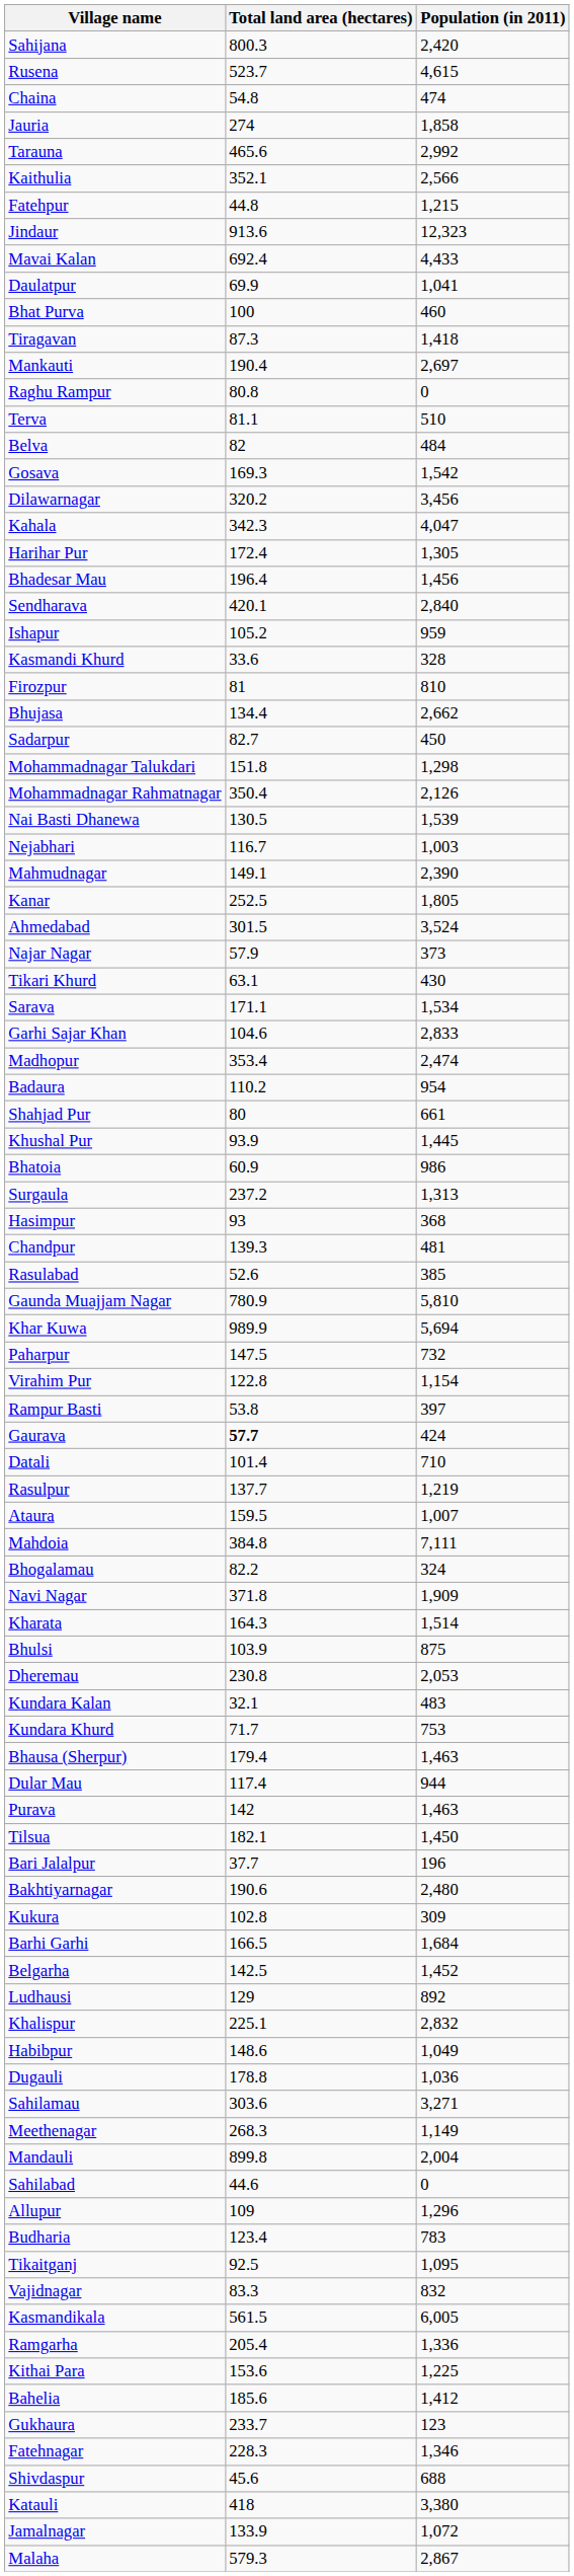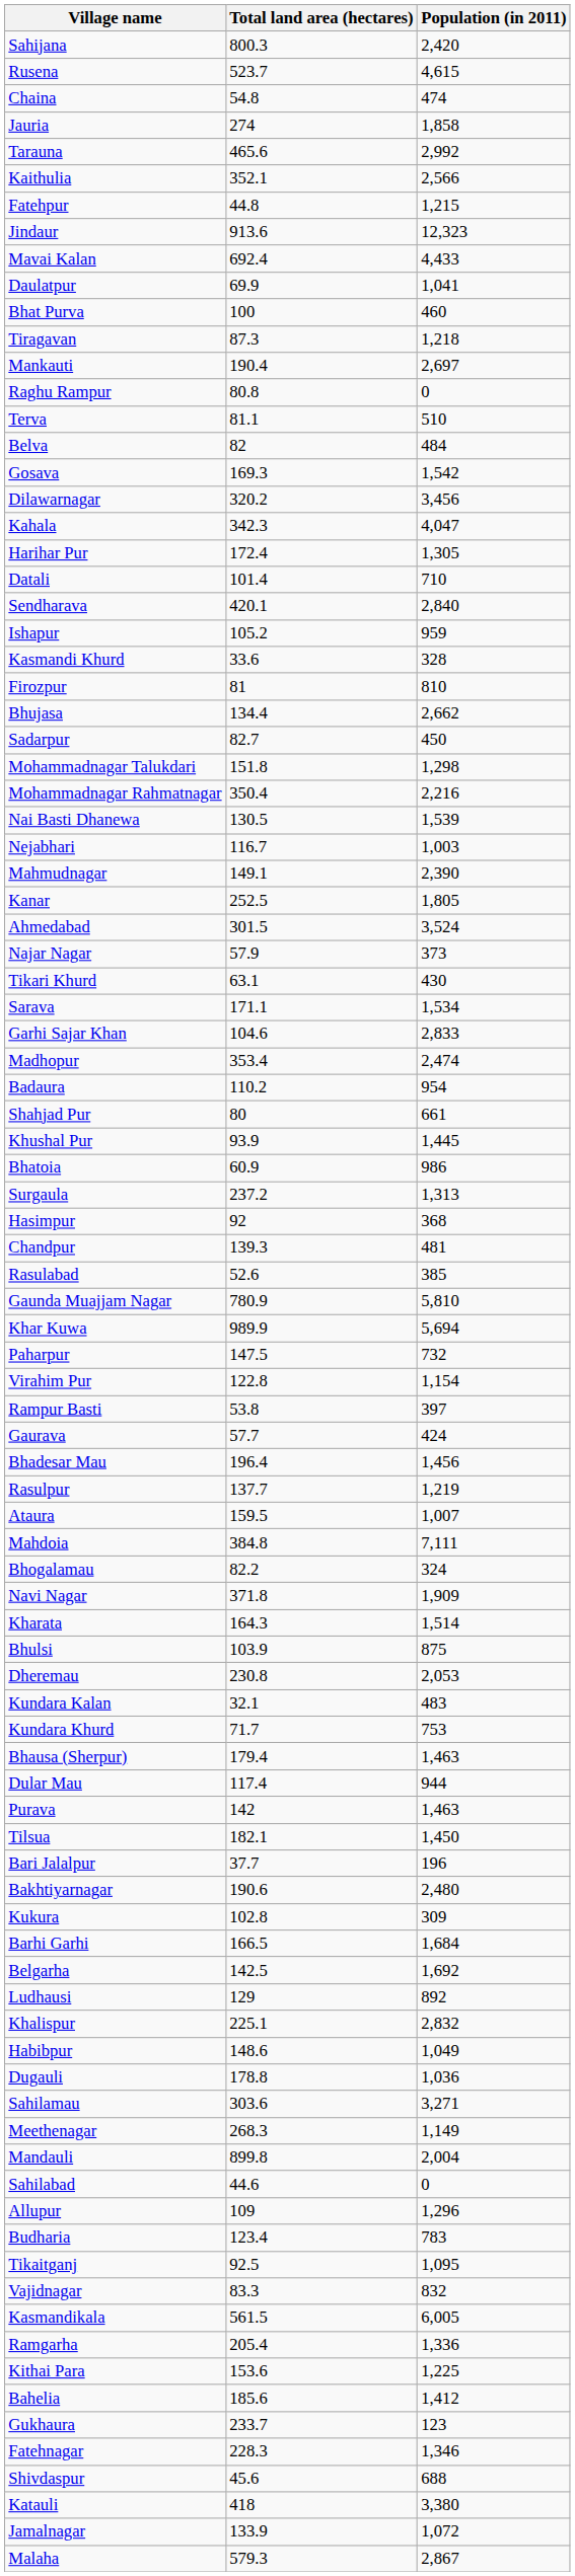Tiragavan | Population (in 2011): 1,418 -> 1,218
rows swapped: Bhadesar Mau <-> Datali
Mohammadnagar Rahmatnagar | Population (in 2011): 2,126 -> 2,216
Hasimpur | Total land area (hectares): 93 -> 92
Gaurava | Total land area (hectares): bold -> normal
Belgarha | Population (in 2011): 1,452 -> 1,692
